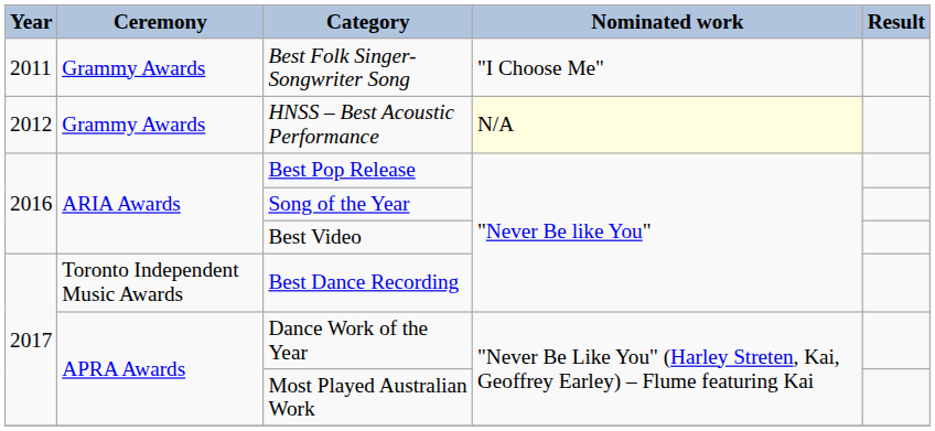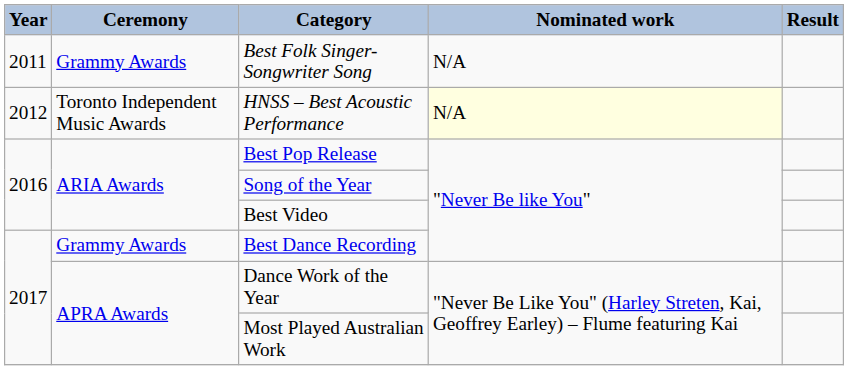Best Folk Singer-Songwriter Song | Nominated work: "I Choose Me" -> N/A
HNSS – Best Acoustic Performance | Ceremony: Grammy Awards -> Toronto Independent Music Awards
Best Dance Recording | Ceremony: Toronto Independent Music Awards -> Grammy Awards
